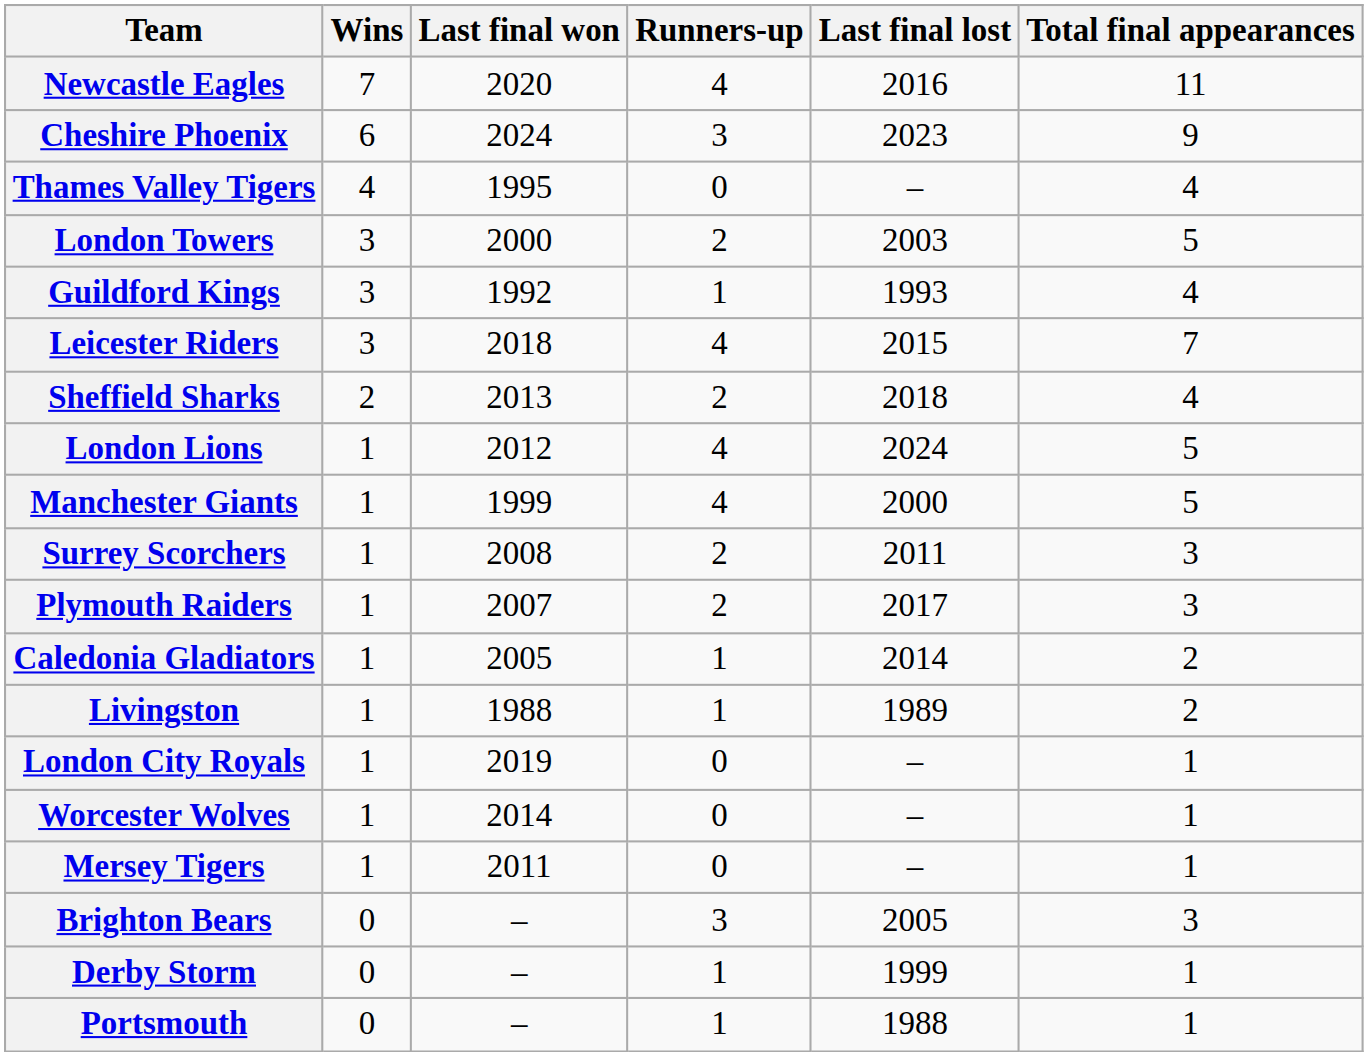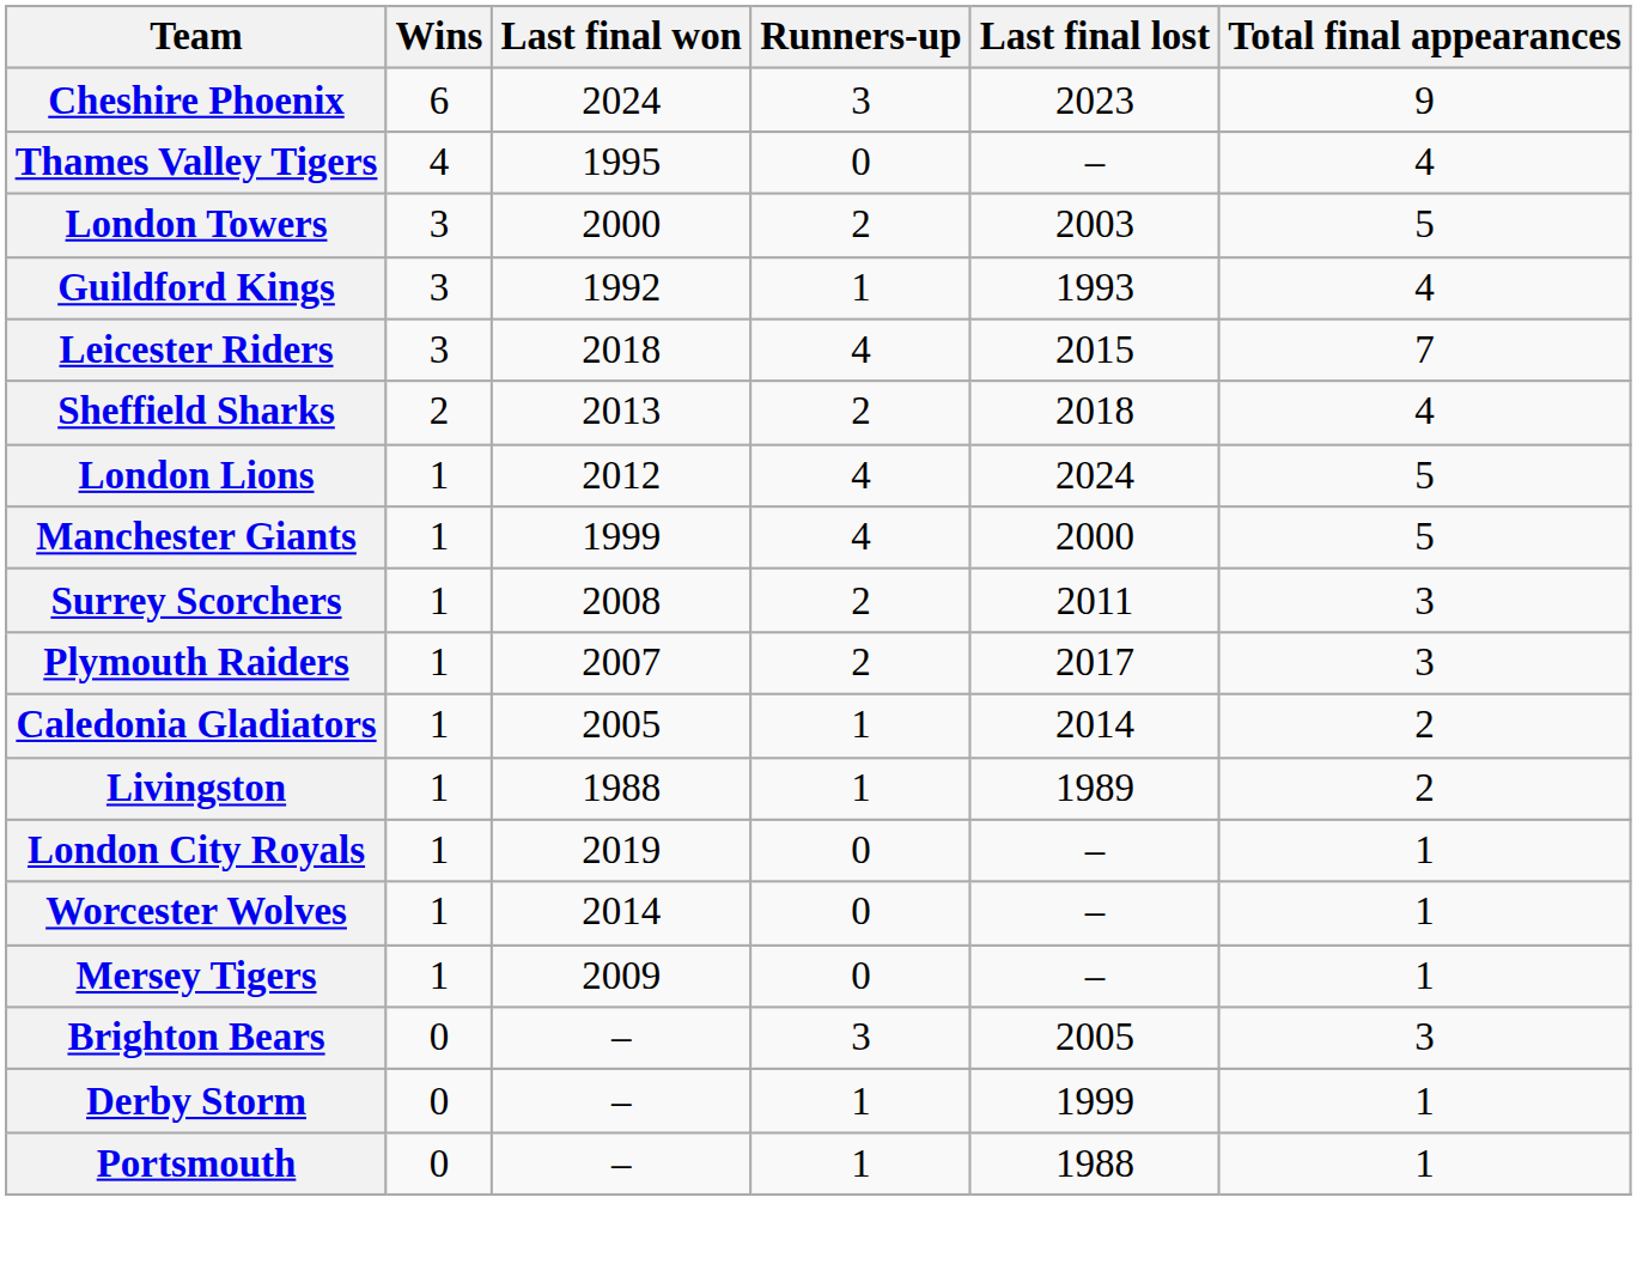- row: Newcastle Eagles | 7 | 2020 | 4 | 2016 | 11
Mersey Tigers | Last final won: 2011 -> 2009
